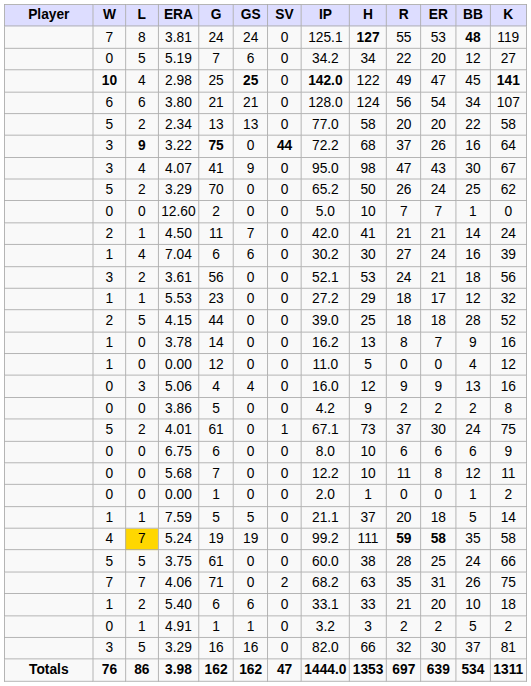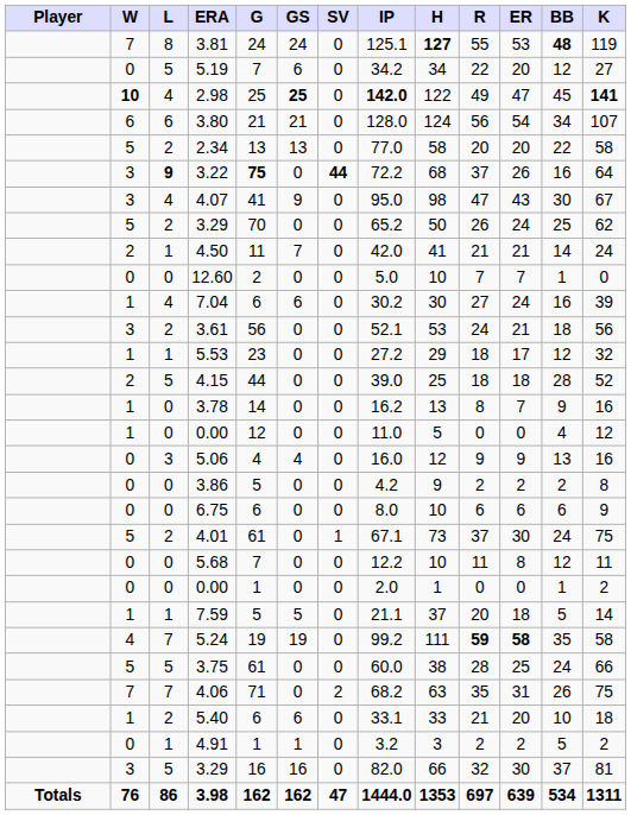rows swapped: 12.60 <-> 4.50
rows swapped: 4.01 <-> 6.75
5.24 | L: gold background -> no background
